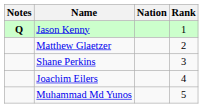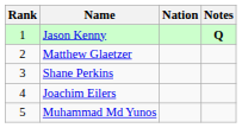columns swapped: Rank <-> Notes
